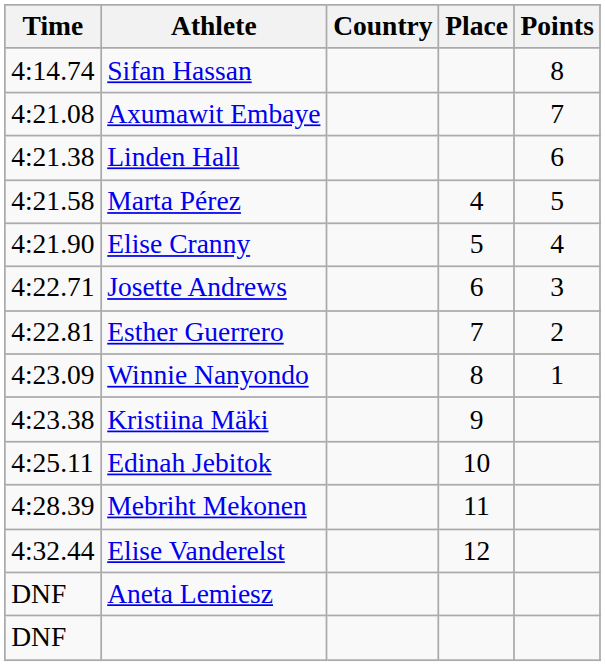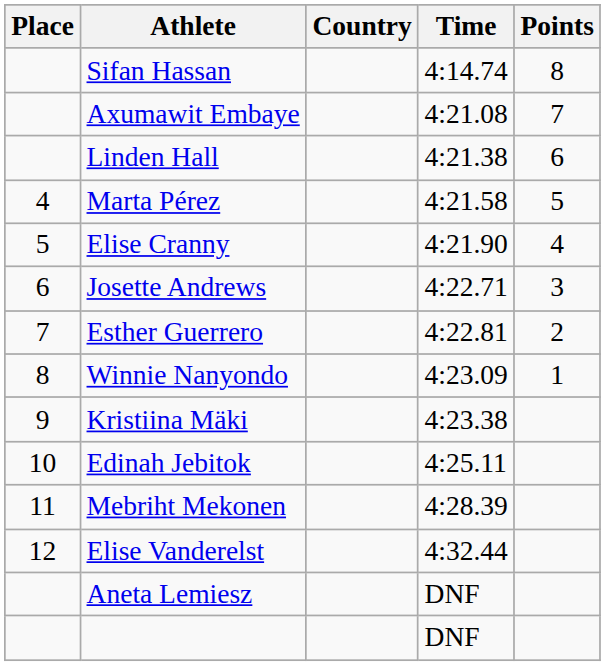columns swapped: Place <-> Time
